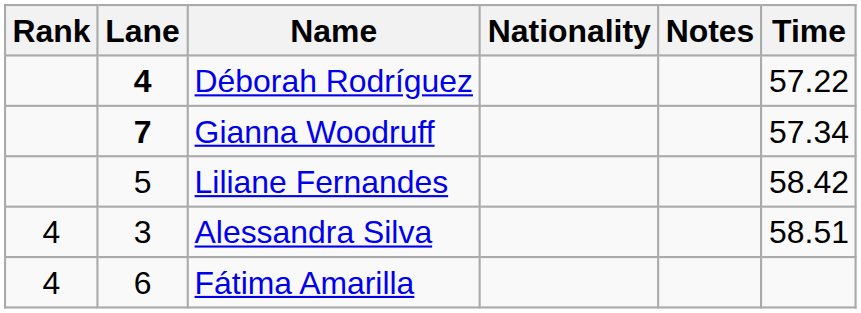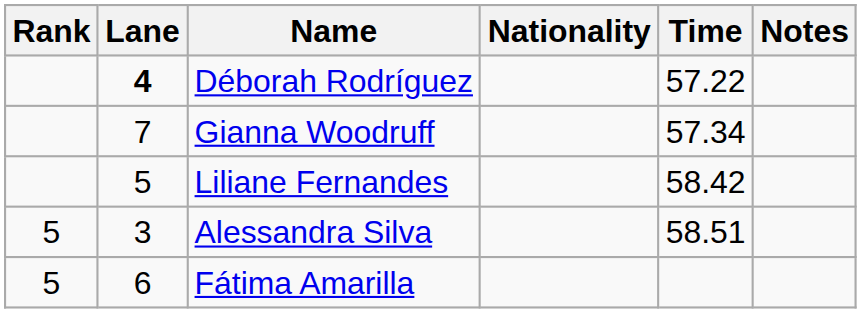columns swapped: Time <-> Notes
Gianna Woodruff | Lane: bold -> normal
Alessandra Silva | Rank: 4 -> 5
Fátima Amarilla | Rank: 4 -> 5
